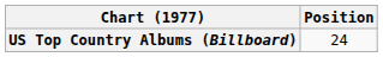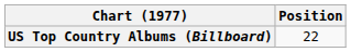US Top Country Albums (Billboard) | Position: 24 -> 22
